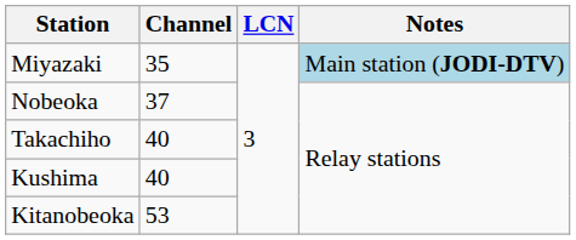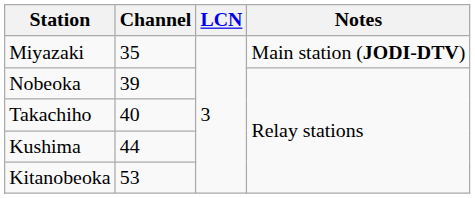Miyazaki | Notes: lightblue background -> no background
Nobeoka | Channel: 37 -> 39
Kushima | Channel: 40 -> 44
